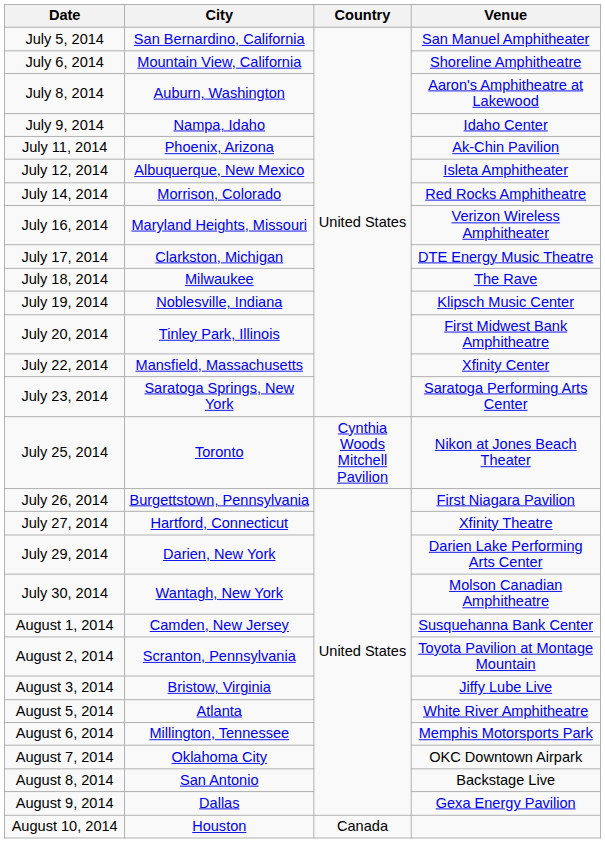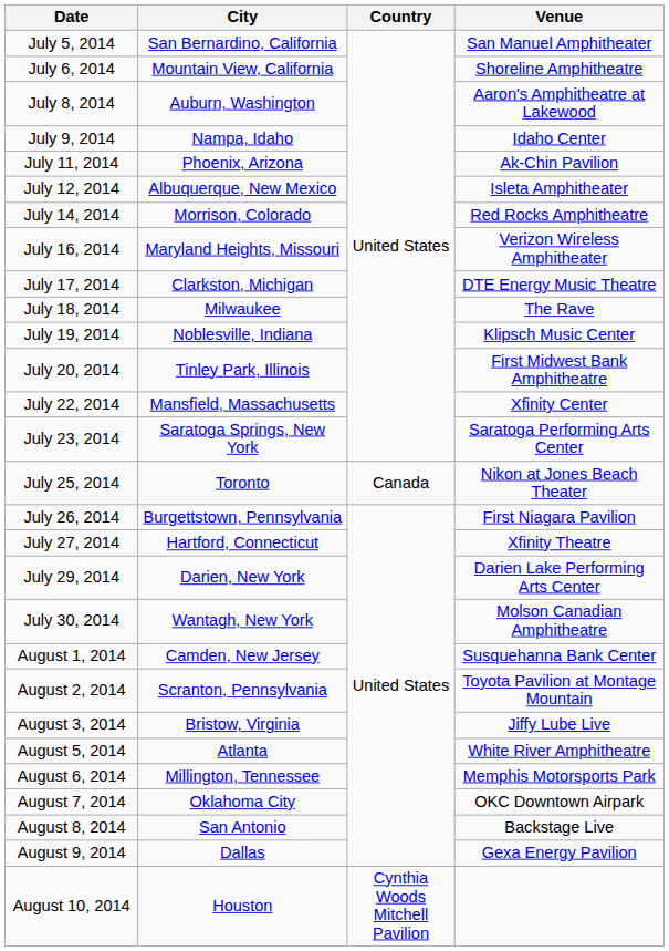July 25, 2014 | Country: Cynthia Woods Mitchell Pavilion -> Canada
August 10, 2014 | Country: Canada -> Cynthia Woods Mitchell Pavilion
